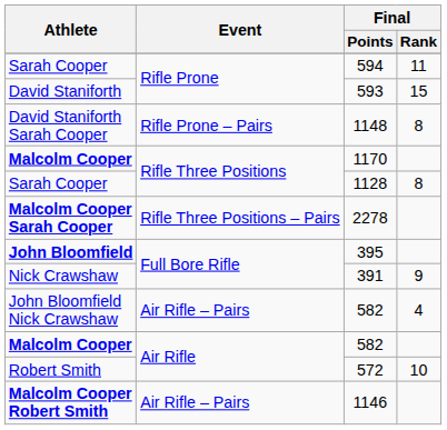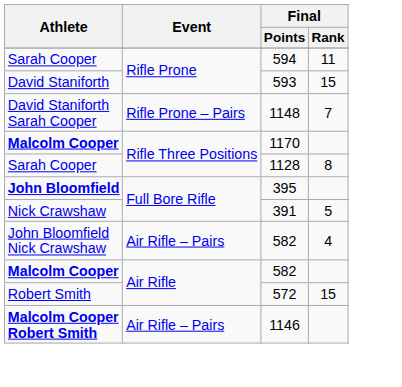1148 | Final / Rank: 8 -> 7
- row: Malcolm Cooper Sarah Cooper | Rifle Three Positions – Pairs | 2278
391 | Final / Rank: 9 -> 5
572 | Final / Rank: 10 -> 15
